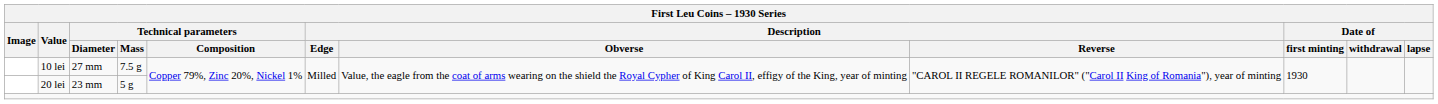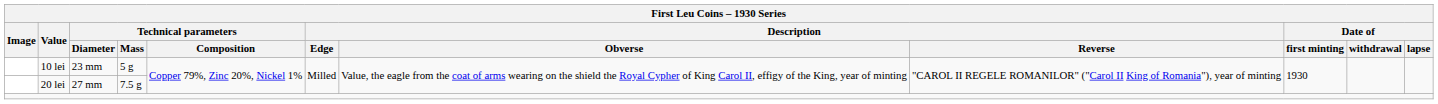10 lei | Technical parameters / Diameter: 27 mm -> 23 mm
10 lei | Technical parameters / Mass: 7.5 g -> 5 g
20 lei | Technical parameters / Diameter: 23 mm -> 27 mm
20 lei | Technical parameters / Mass: 5 g -> 7.5 g
